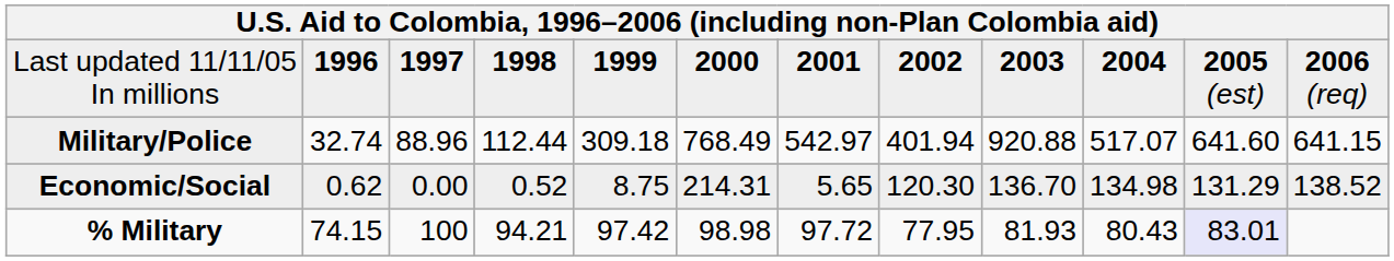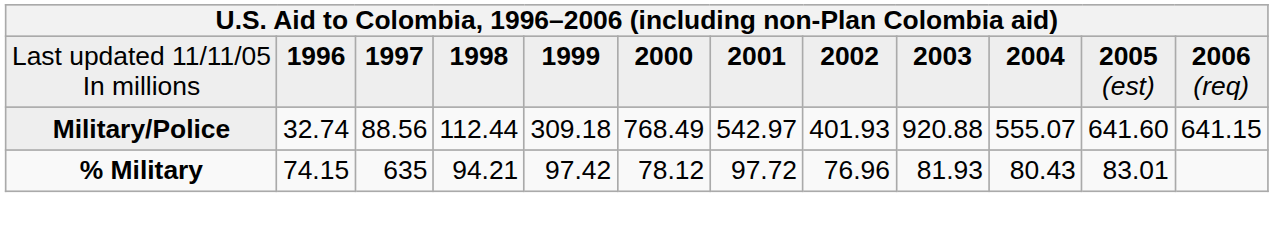Military/Police | column 3: 88.96 -> 88.56
Military/Police | column 8: 401.94 -> 401.93
Military/Police | column 10: 517.07 -> 555.07
- row: Economic/Social | 0.62 | 0.00 | 0.52 | 8.75 | 214.31 | 5.65 | 120.30 | 136.70 | 134.98 | 131.29 | 138.52
% Military | column 3: 100 -> 635
% Military | column 6: 98.98 -> 78.12
% Military | column 8: 77.95 -> 76.96
% Military | column 11: lavender background -> no background
